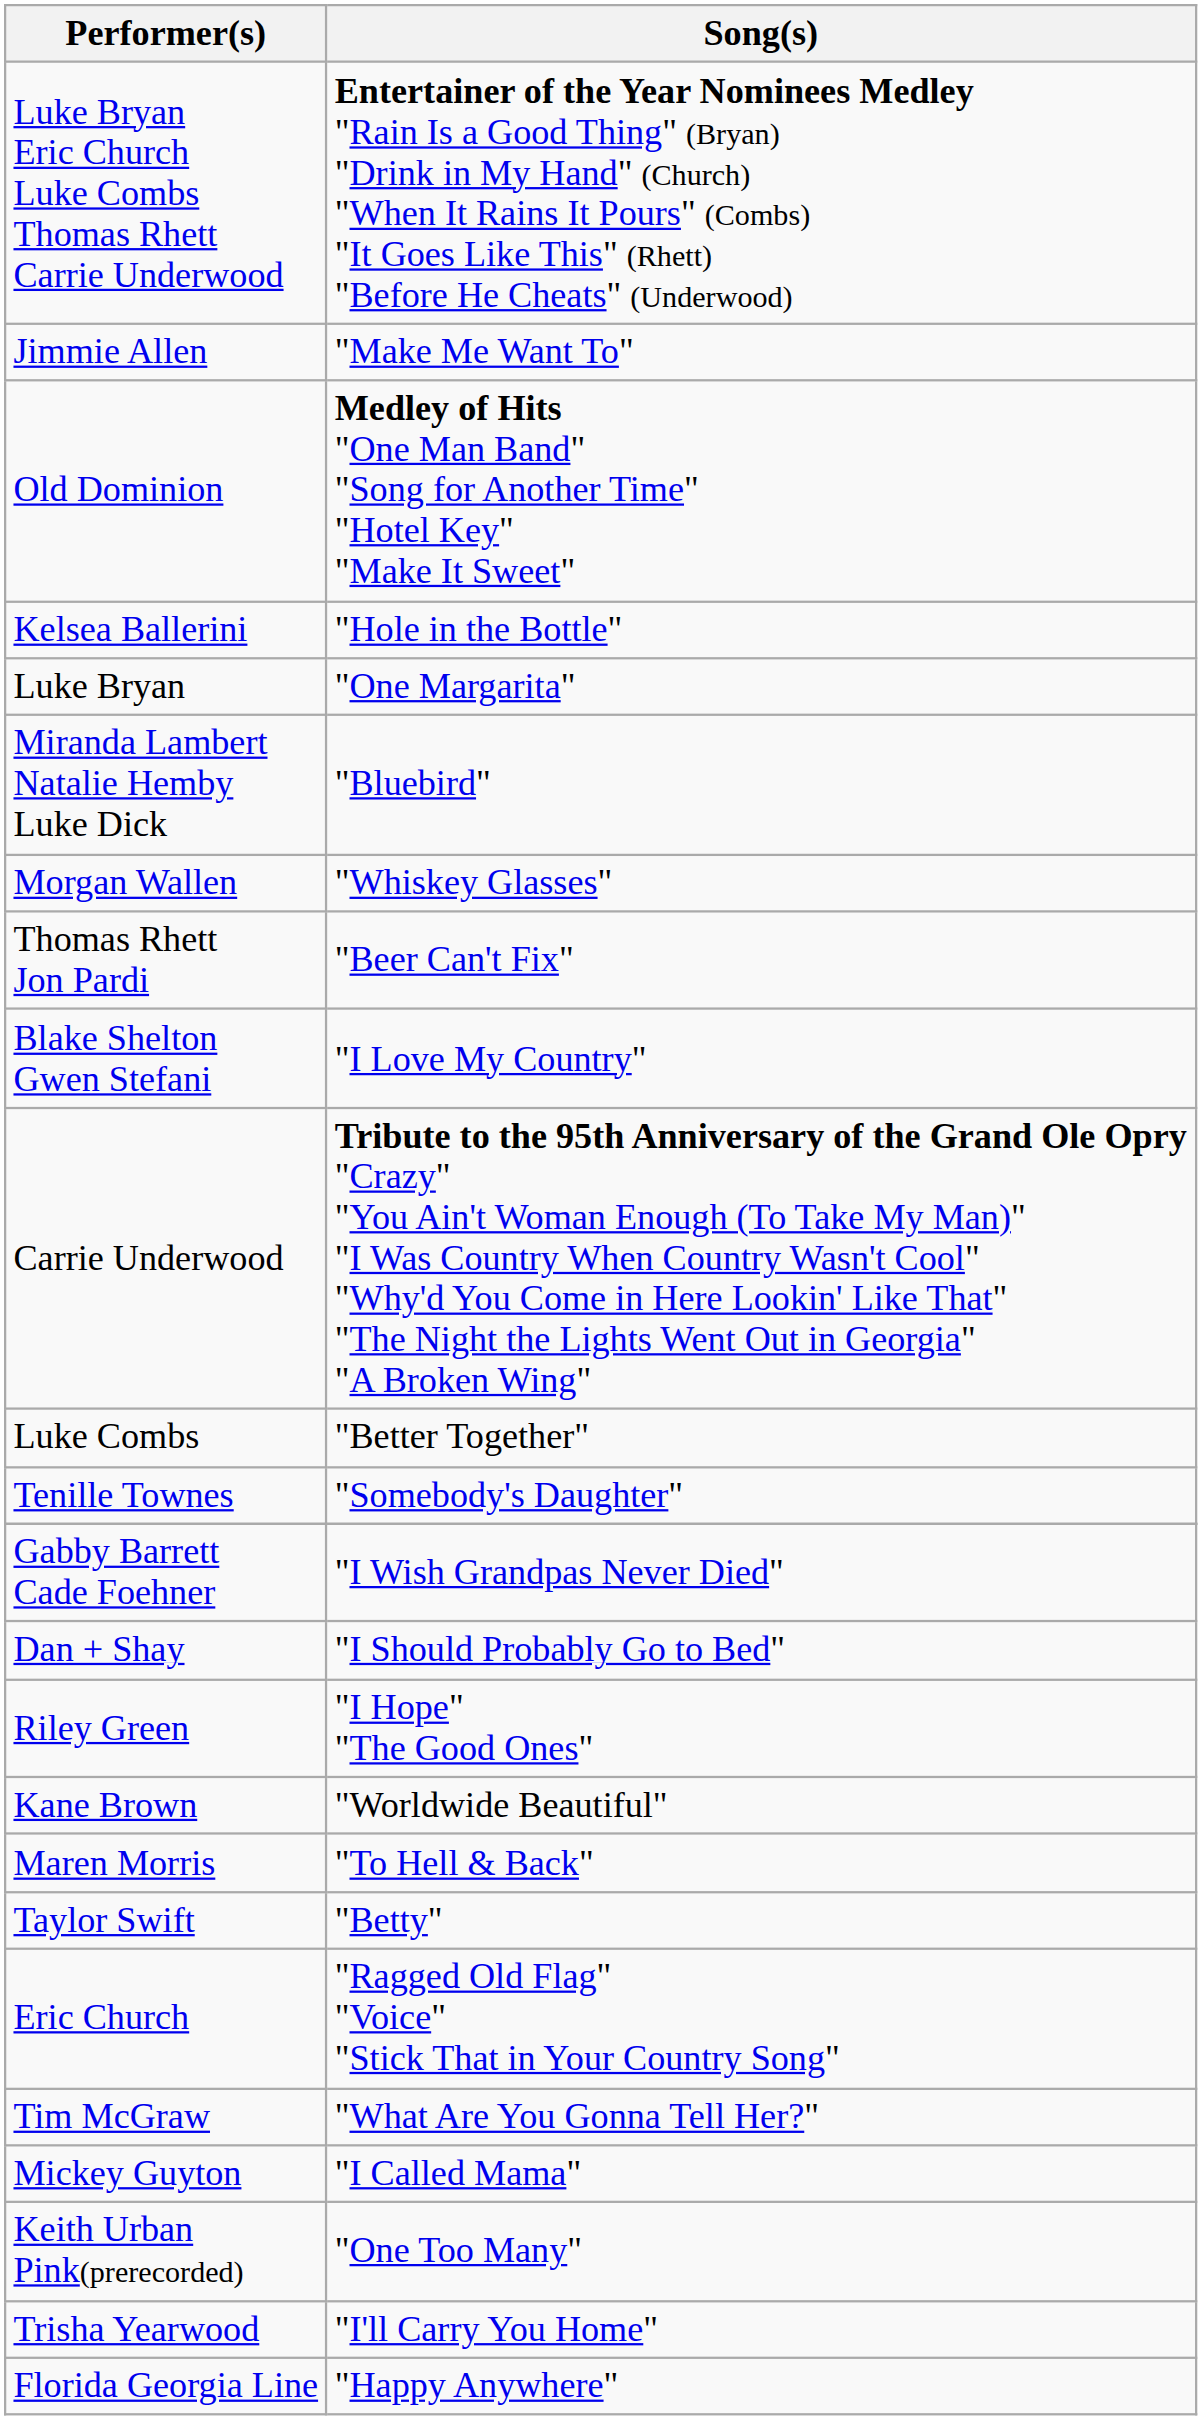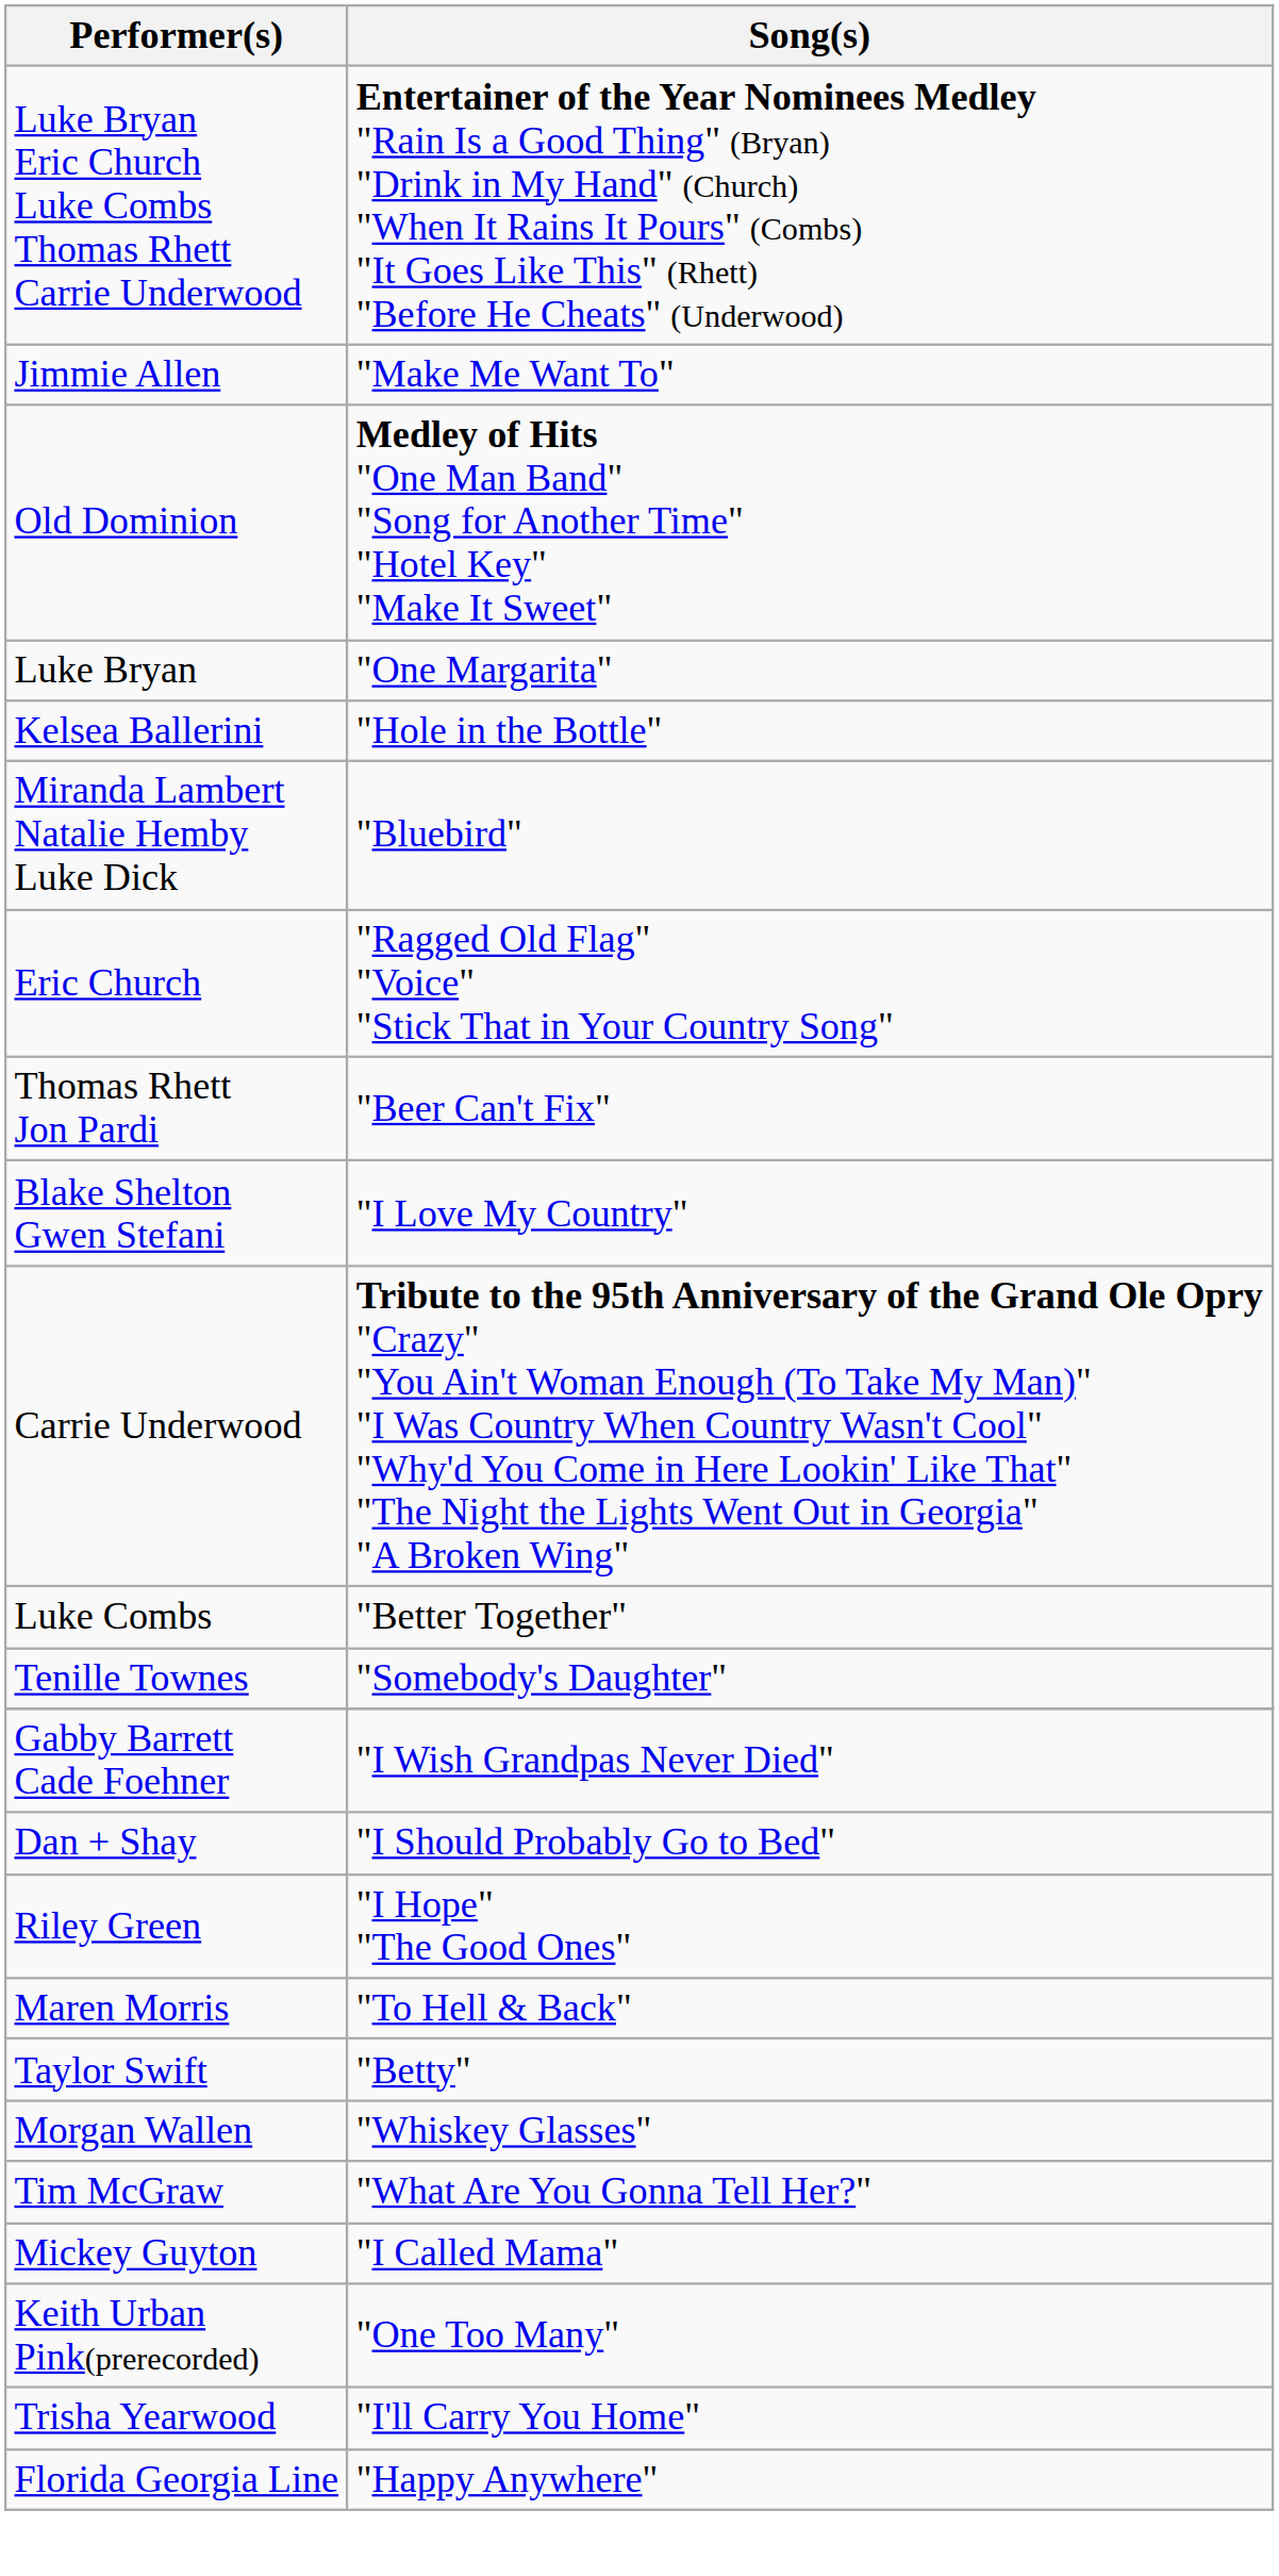rows swapped: Luke Bryan <-> Kelsea Ballerini
rows swapped: Morgan Wallen <-> Eric Church
- row: Kane Brown | "Worldwide Beautiful"
